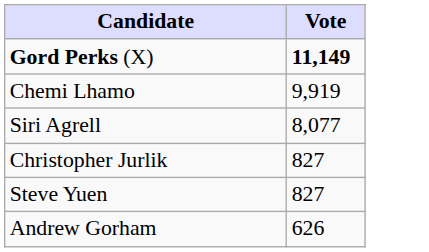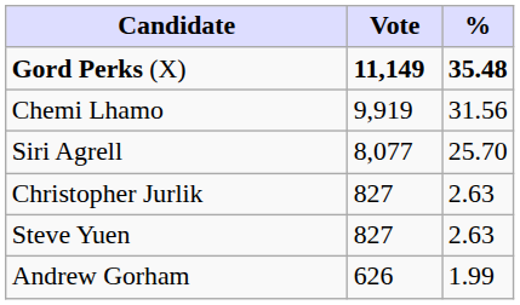+ column: % | 35.48 | 31.56 | 25.70 | 2.63 | 2.63 | 1.99
